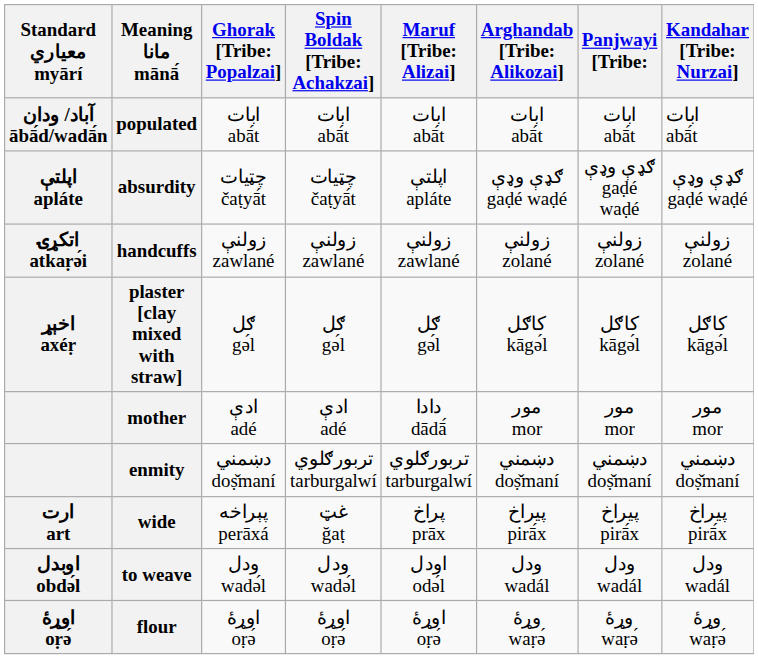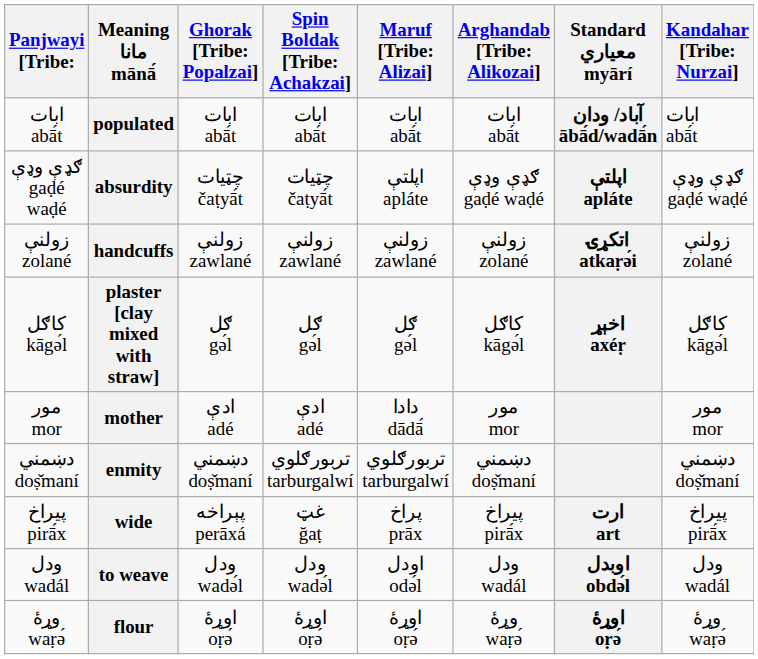columns swapped: Standard معياري myārí <-> Panjwayi [Tribe:
